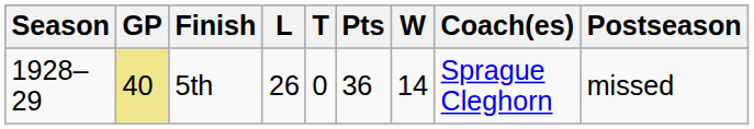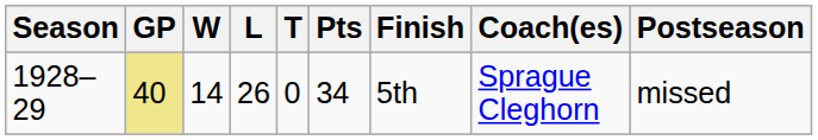columns swapped: W <-> Finish
1928–29 | Pts: 36 -> 34
